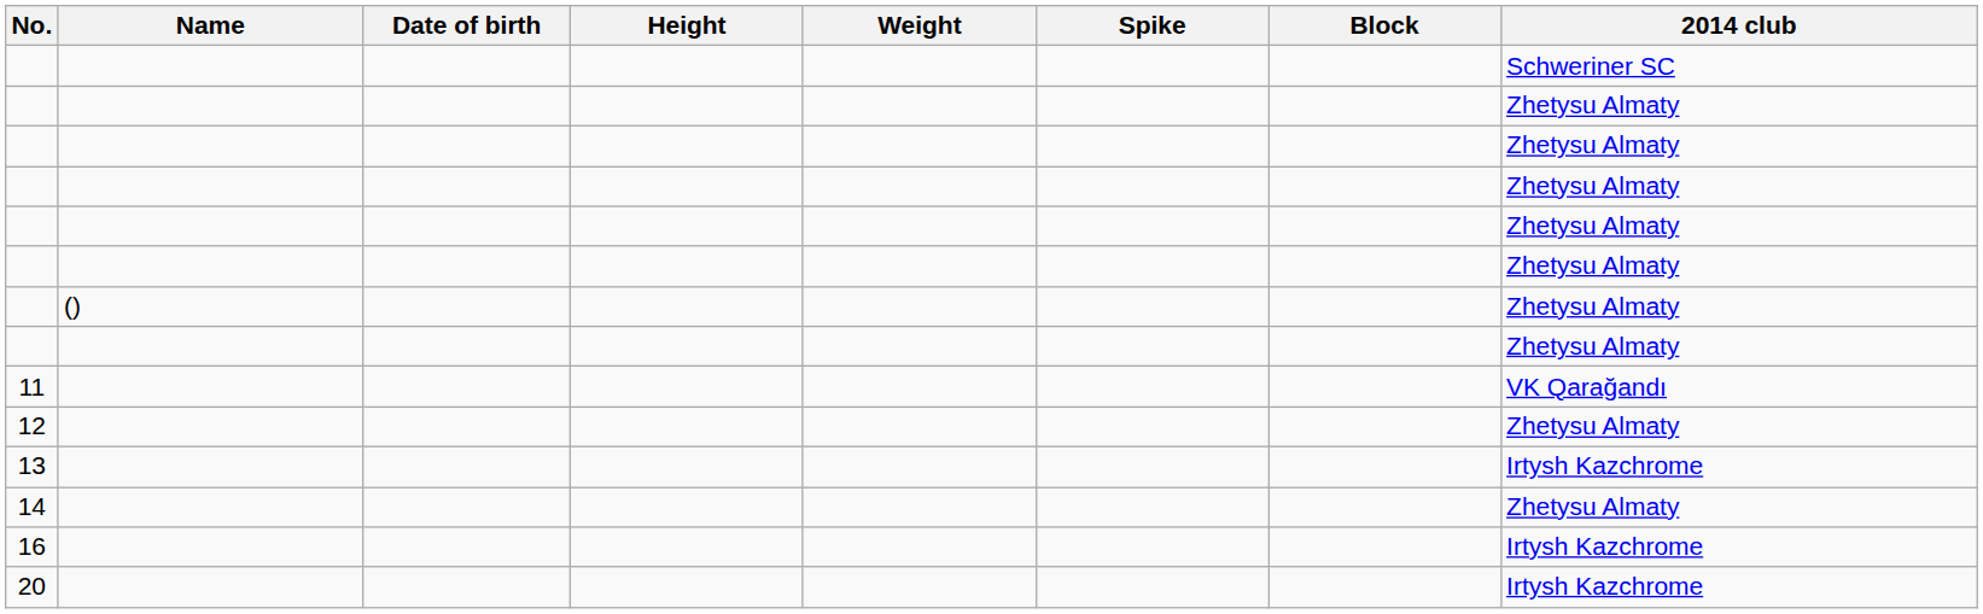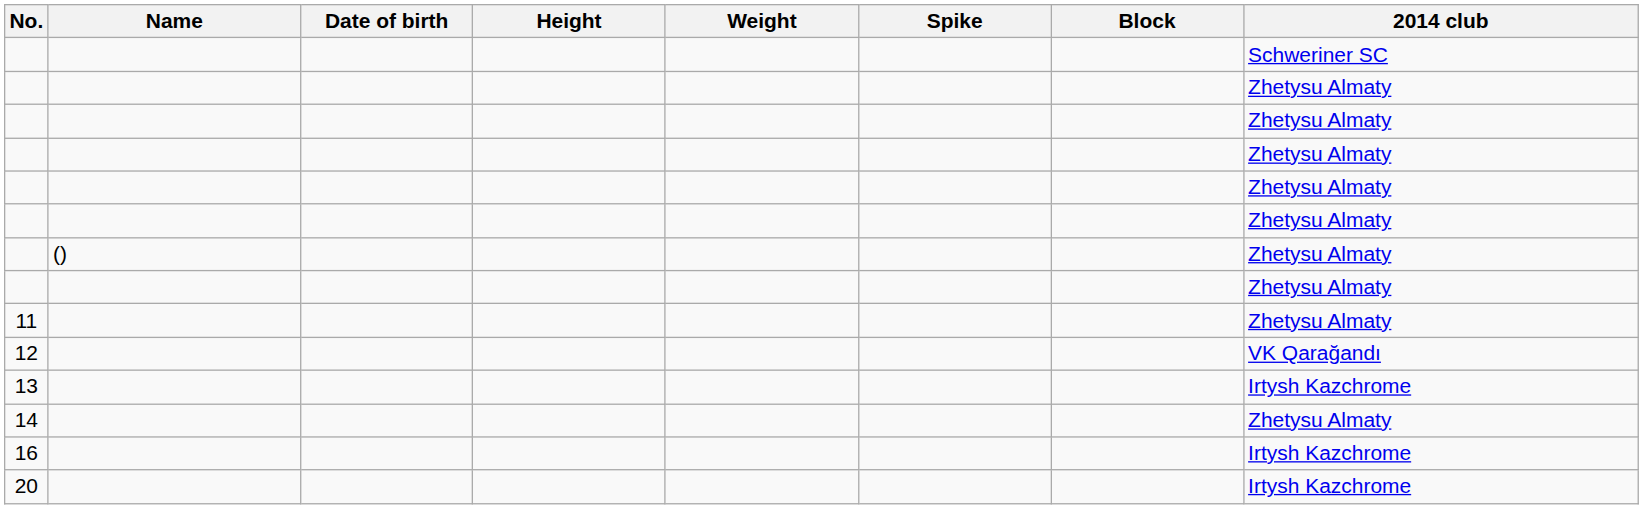11 | 2014 club: VK Qarağandı -> Zhetysu Almaty
12 | 2014 club: Zhetysu Almaty -> VK Qarağandı
